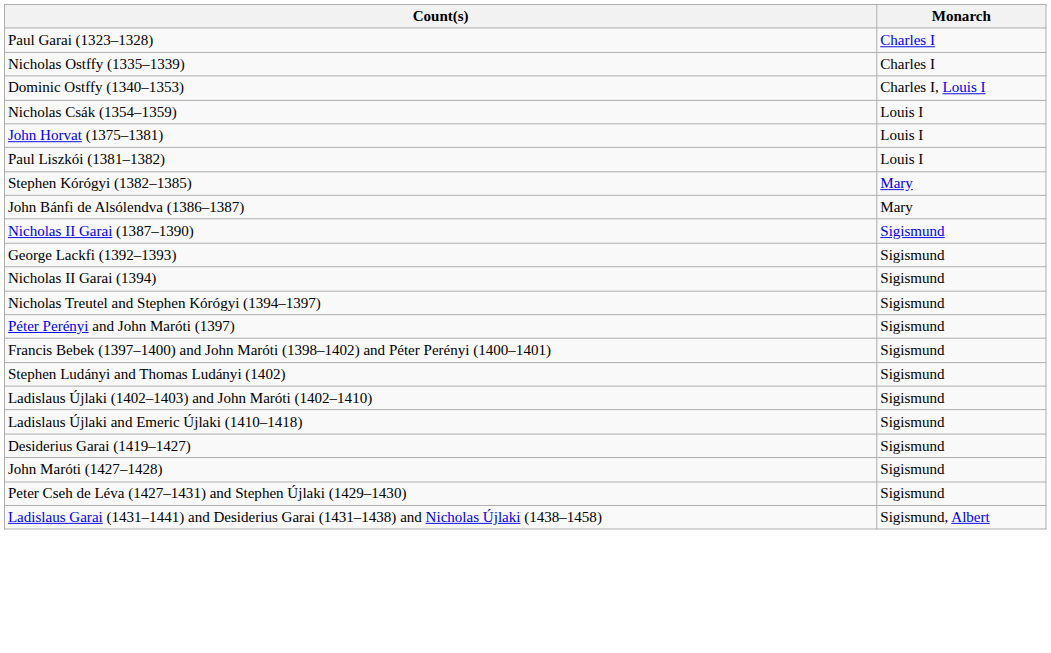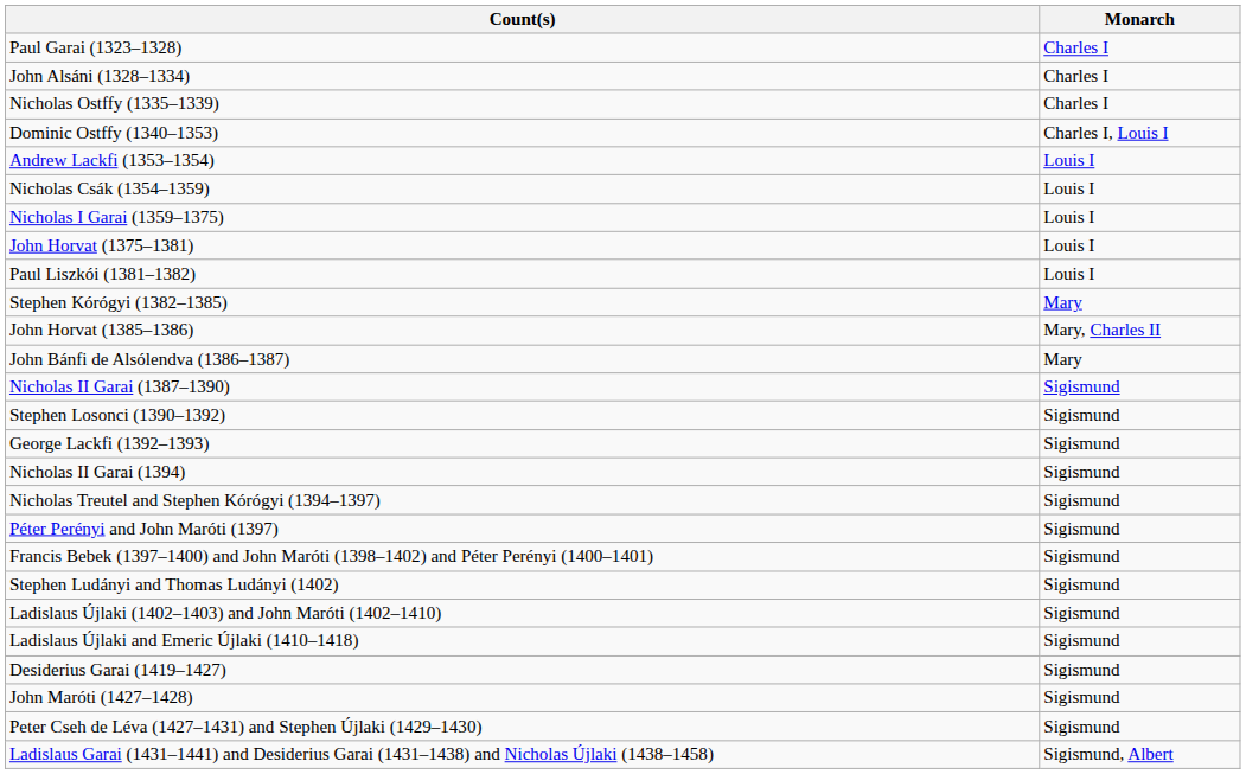+ row: John Alsáni (1328–1334) | Charles I
+ row: Andrew Lackfi (1353–1354) | Louis I
+ row: Nicholas I Garai (1359–1375) | Louis I
+ row: John Horvat (1385–1386) | Mary, Charles II
+ row: Stephen Losonci (1390–1392) | Sigismund
